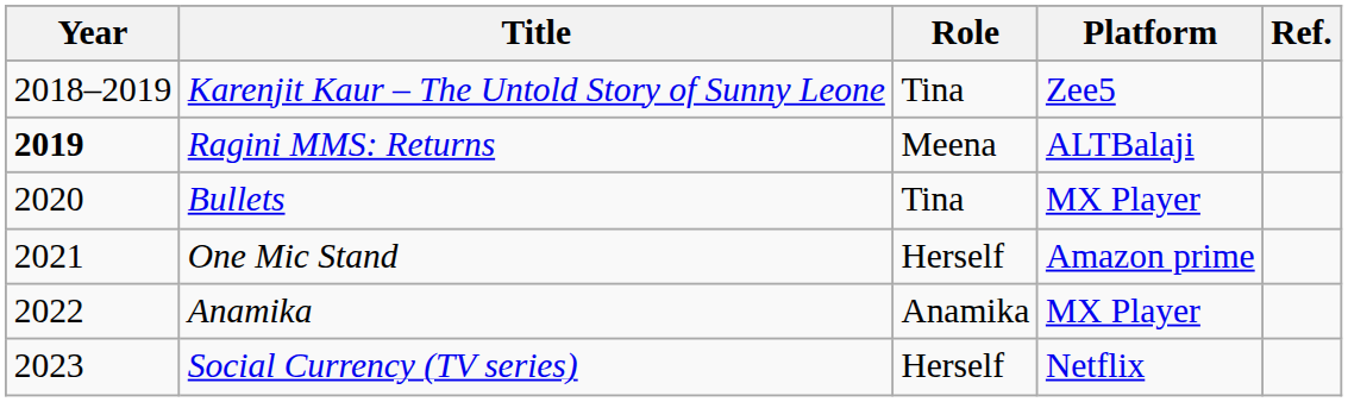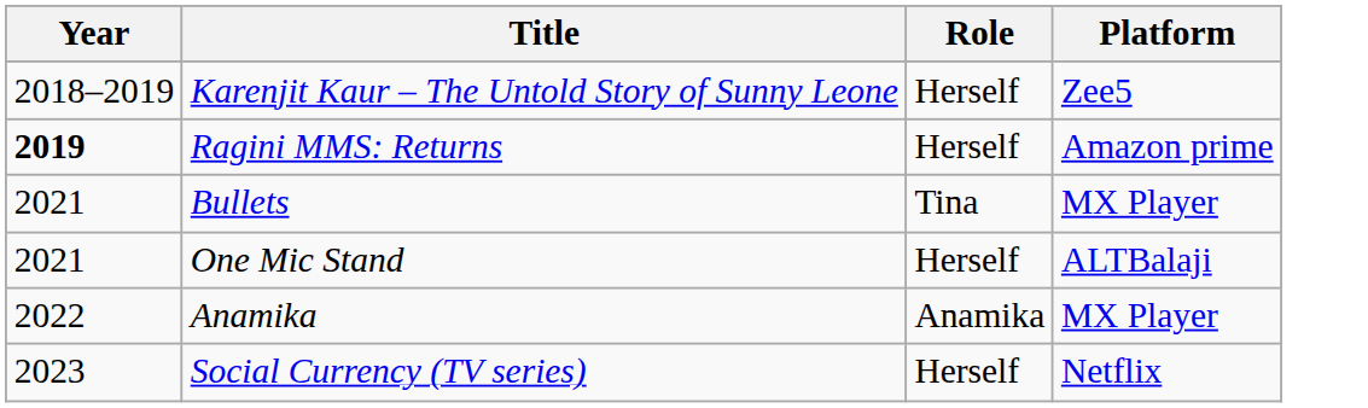- column: Ref.
Karenjit Kaur – The Untold Story of Sunny Leone | Role: Tina -> Herself
Ragini MMS: Returns | Role: Meena -> Herself
Ragini MMS: Returns | Platform: ALTBalaji -> Amazon prime
Bullets | Year: 2020 -> 2021
One Mic Stand | Platform: Amazon prime -> ALTBalaji
